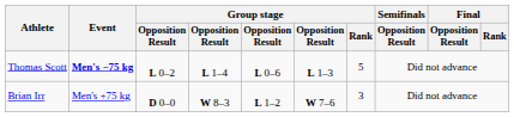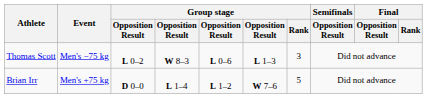Thomas Scott | Event: bold -> normal
Thomas Scott | column 4: L 1–4 -> W 8–3
Thomas Scott | Group stage / Rank: 5 -> 3
Brian Irr | column 4: W 8–3 -> L 1–4
Brian Irr | Group stage / Rank: 3 -> 5
